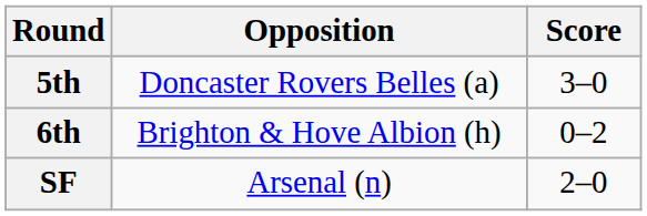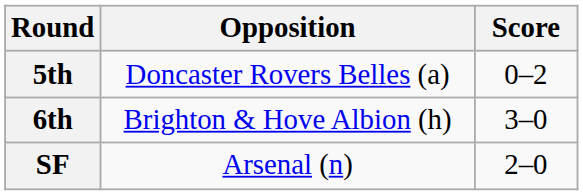5th | Score: 3–0 -> 0–2
6th | Score: 0–2 -> 3–0
